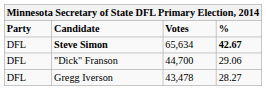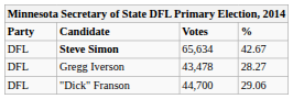Steve Simon | %: bold -> normal
rows swapped: "Dick" Franson <-> Gregg Iverson
